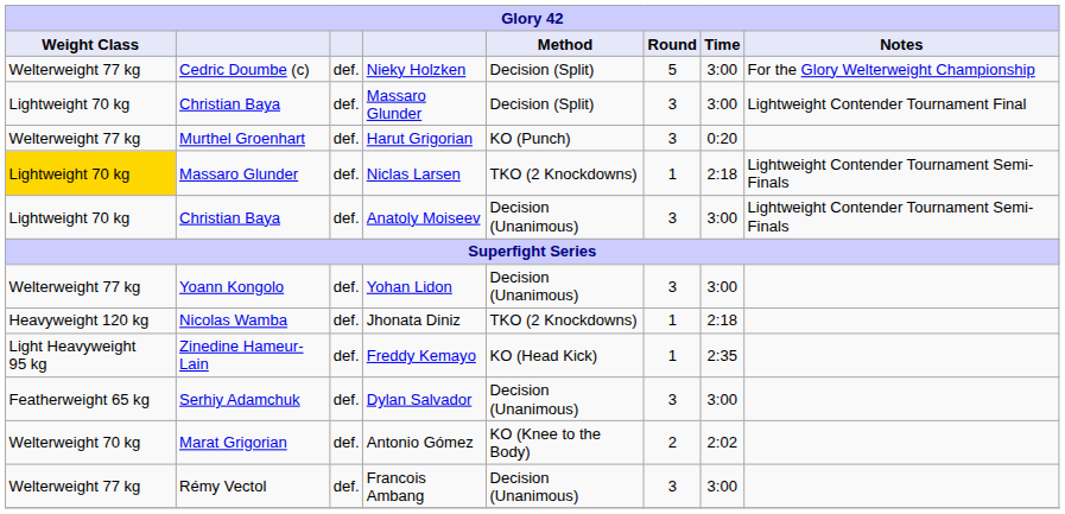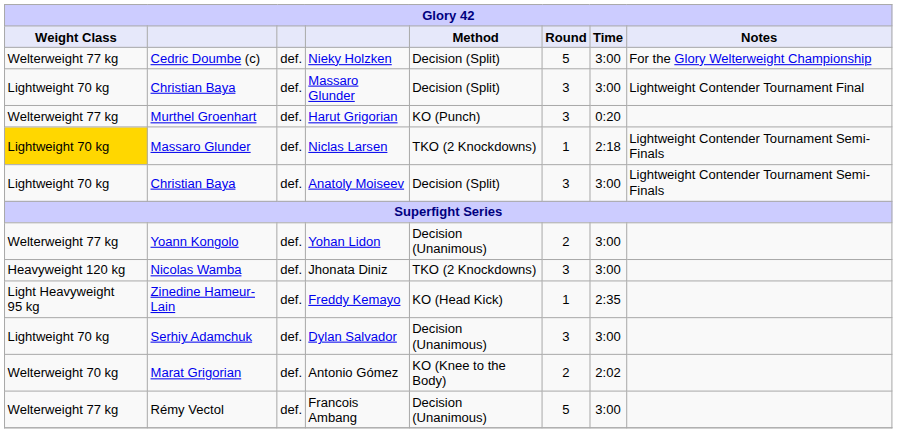Anatoly Moiseev | Method: Decision (Unanimous) -> Decision (Split)
Yohan Lidon | Round: 3 -> 2
Jhonata Diniz | Round: 1 -> 3
Jhonata Diniz | Time: 2:18 -> 3:00
Dylan Salvador | Weight Class: Featherweight 65 kg -> Lightweight 70 kg
Francois Ambang | Round: 3 -> 5
